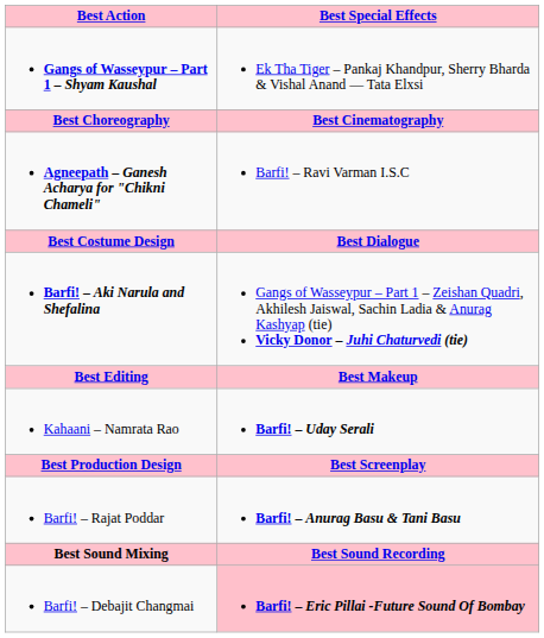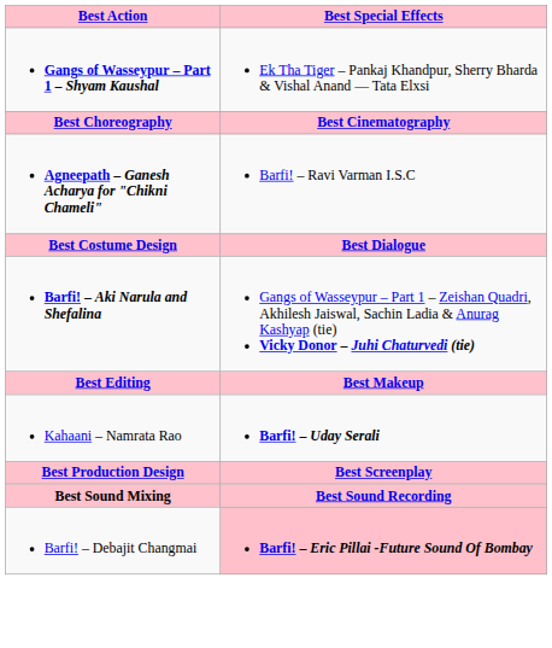- row: Barfi! – Rajat Poddar | Barfi! – Anurag Basu & Tani Basu
